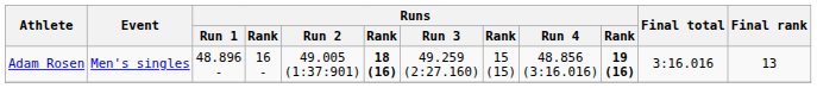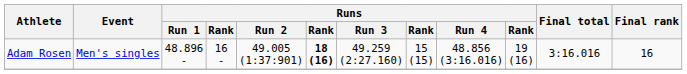Adam Rosen | column 10: bold -> normal
Adam Rosen | Final rank: 13 -> 16
